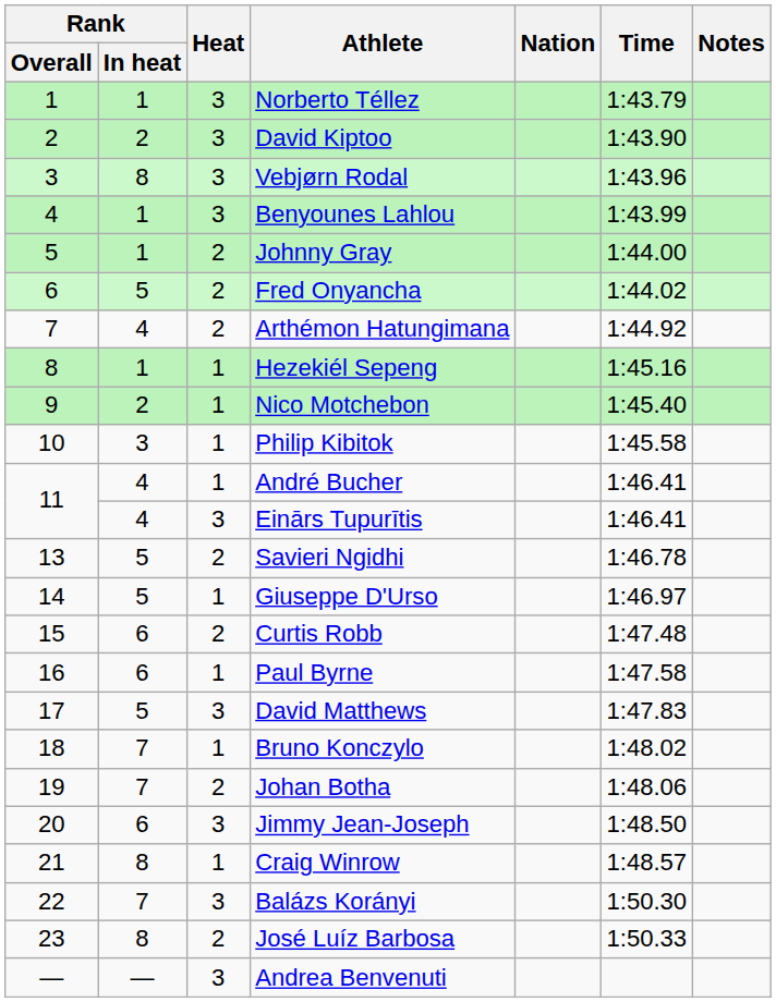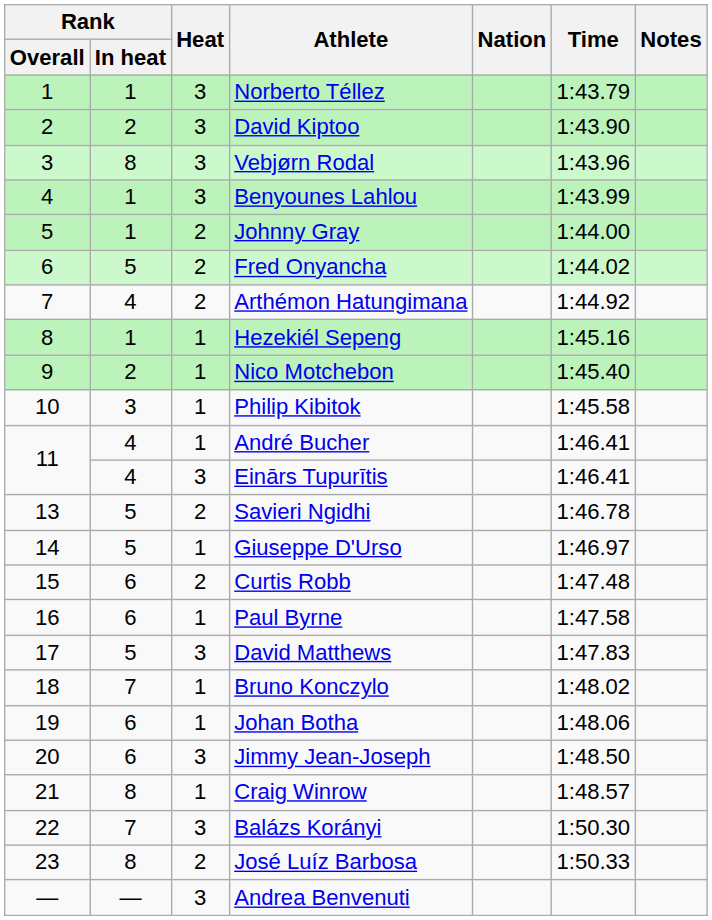Johan Botha | Rank / In heat: 7 -> 6
Johan Botha | Heat: 2 -> 1
